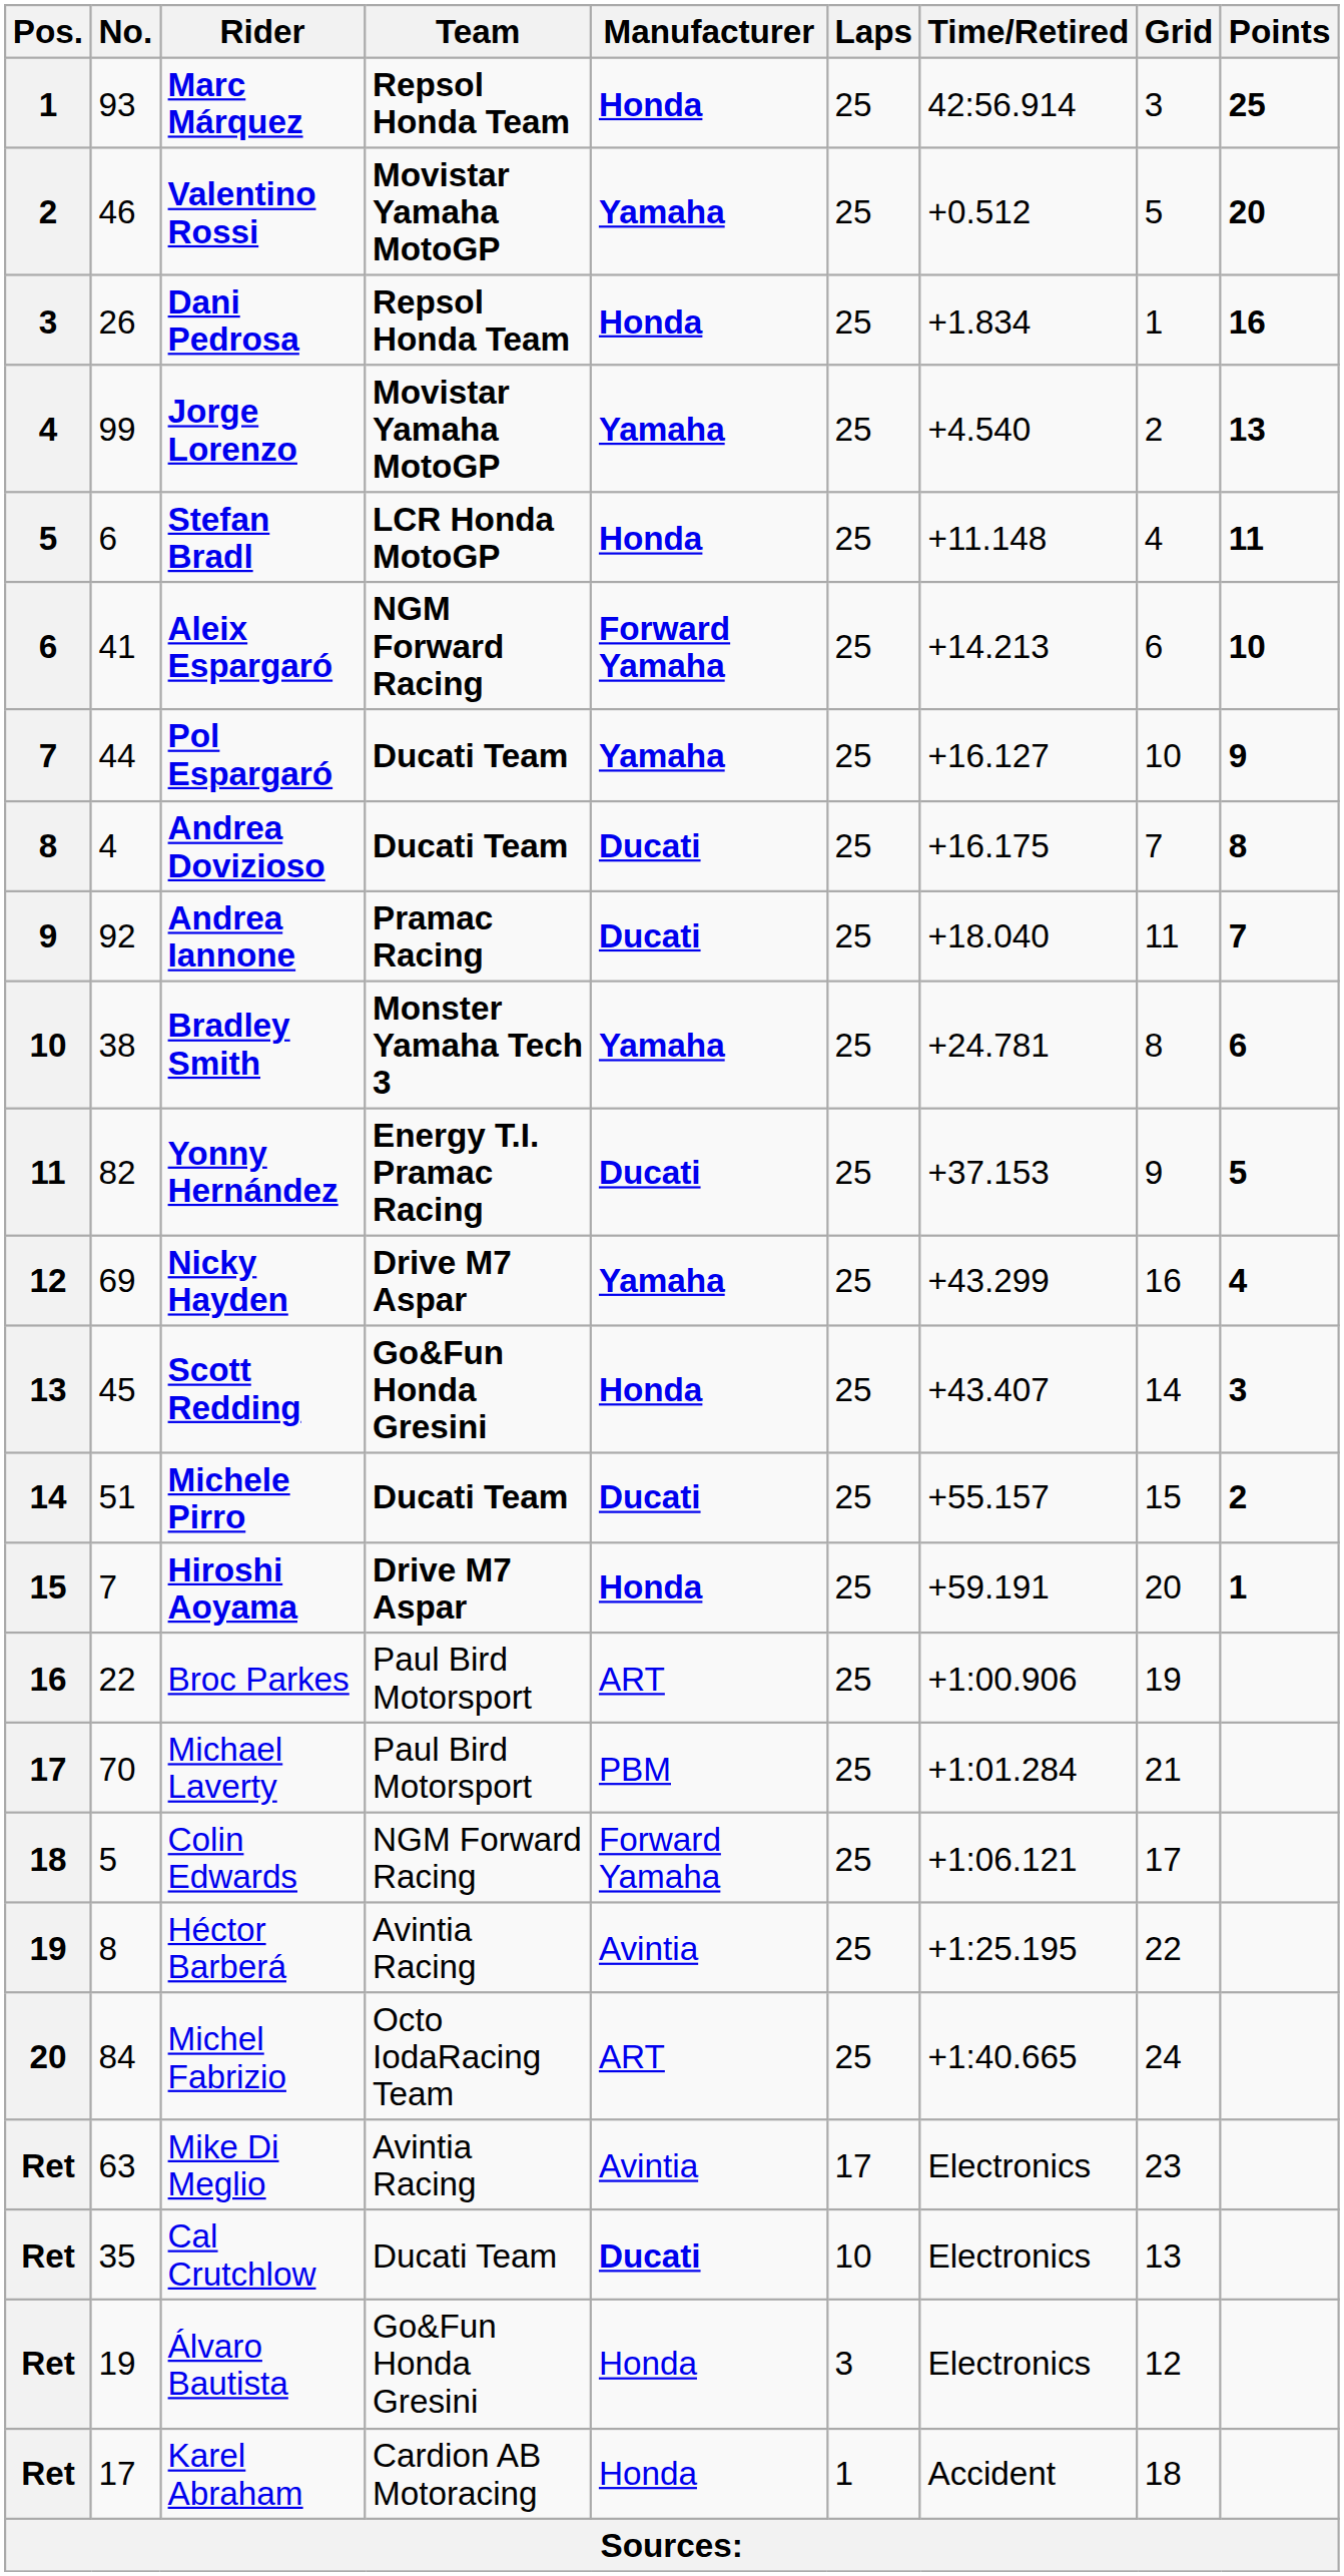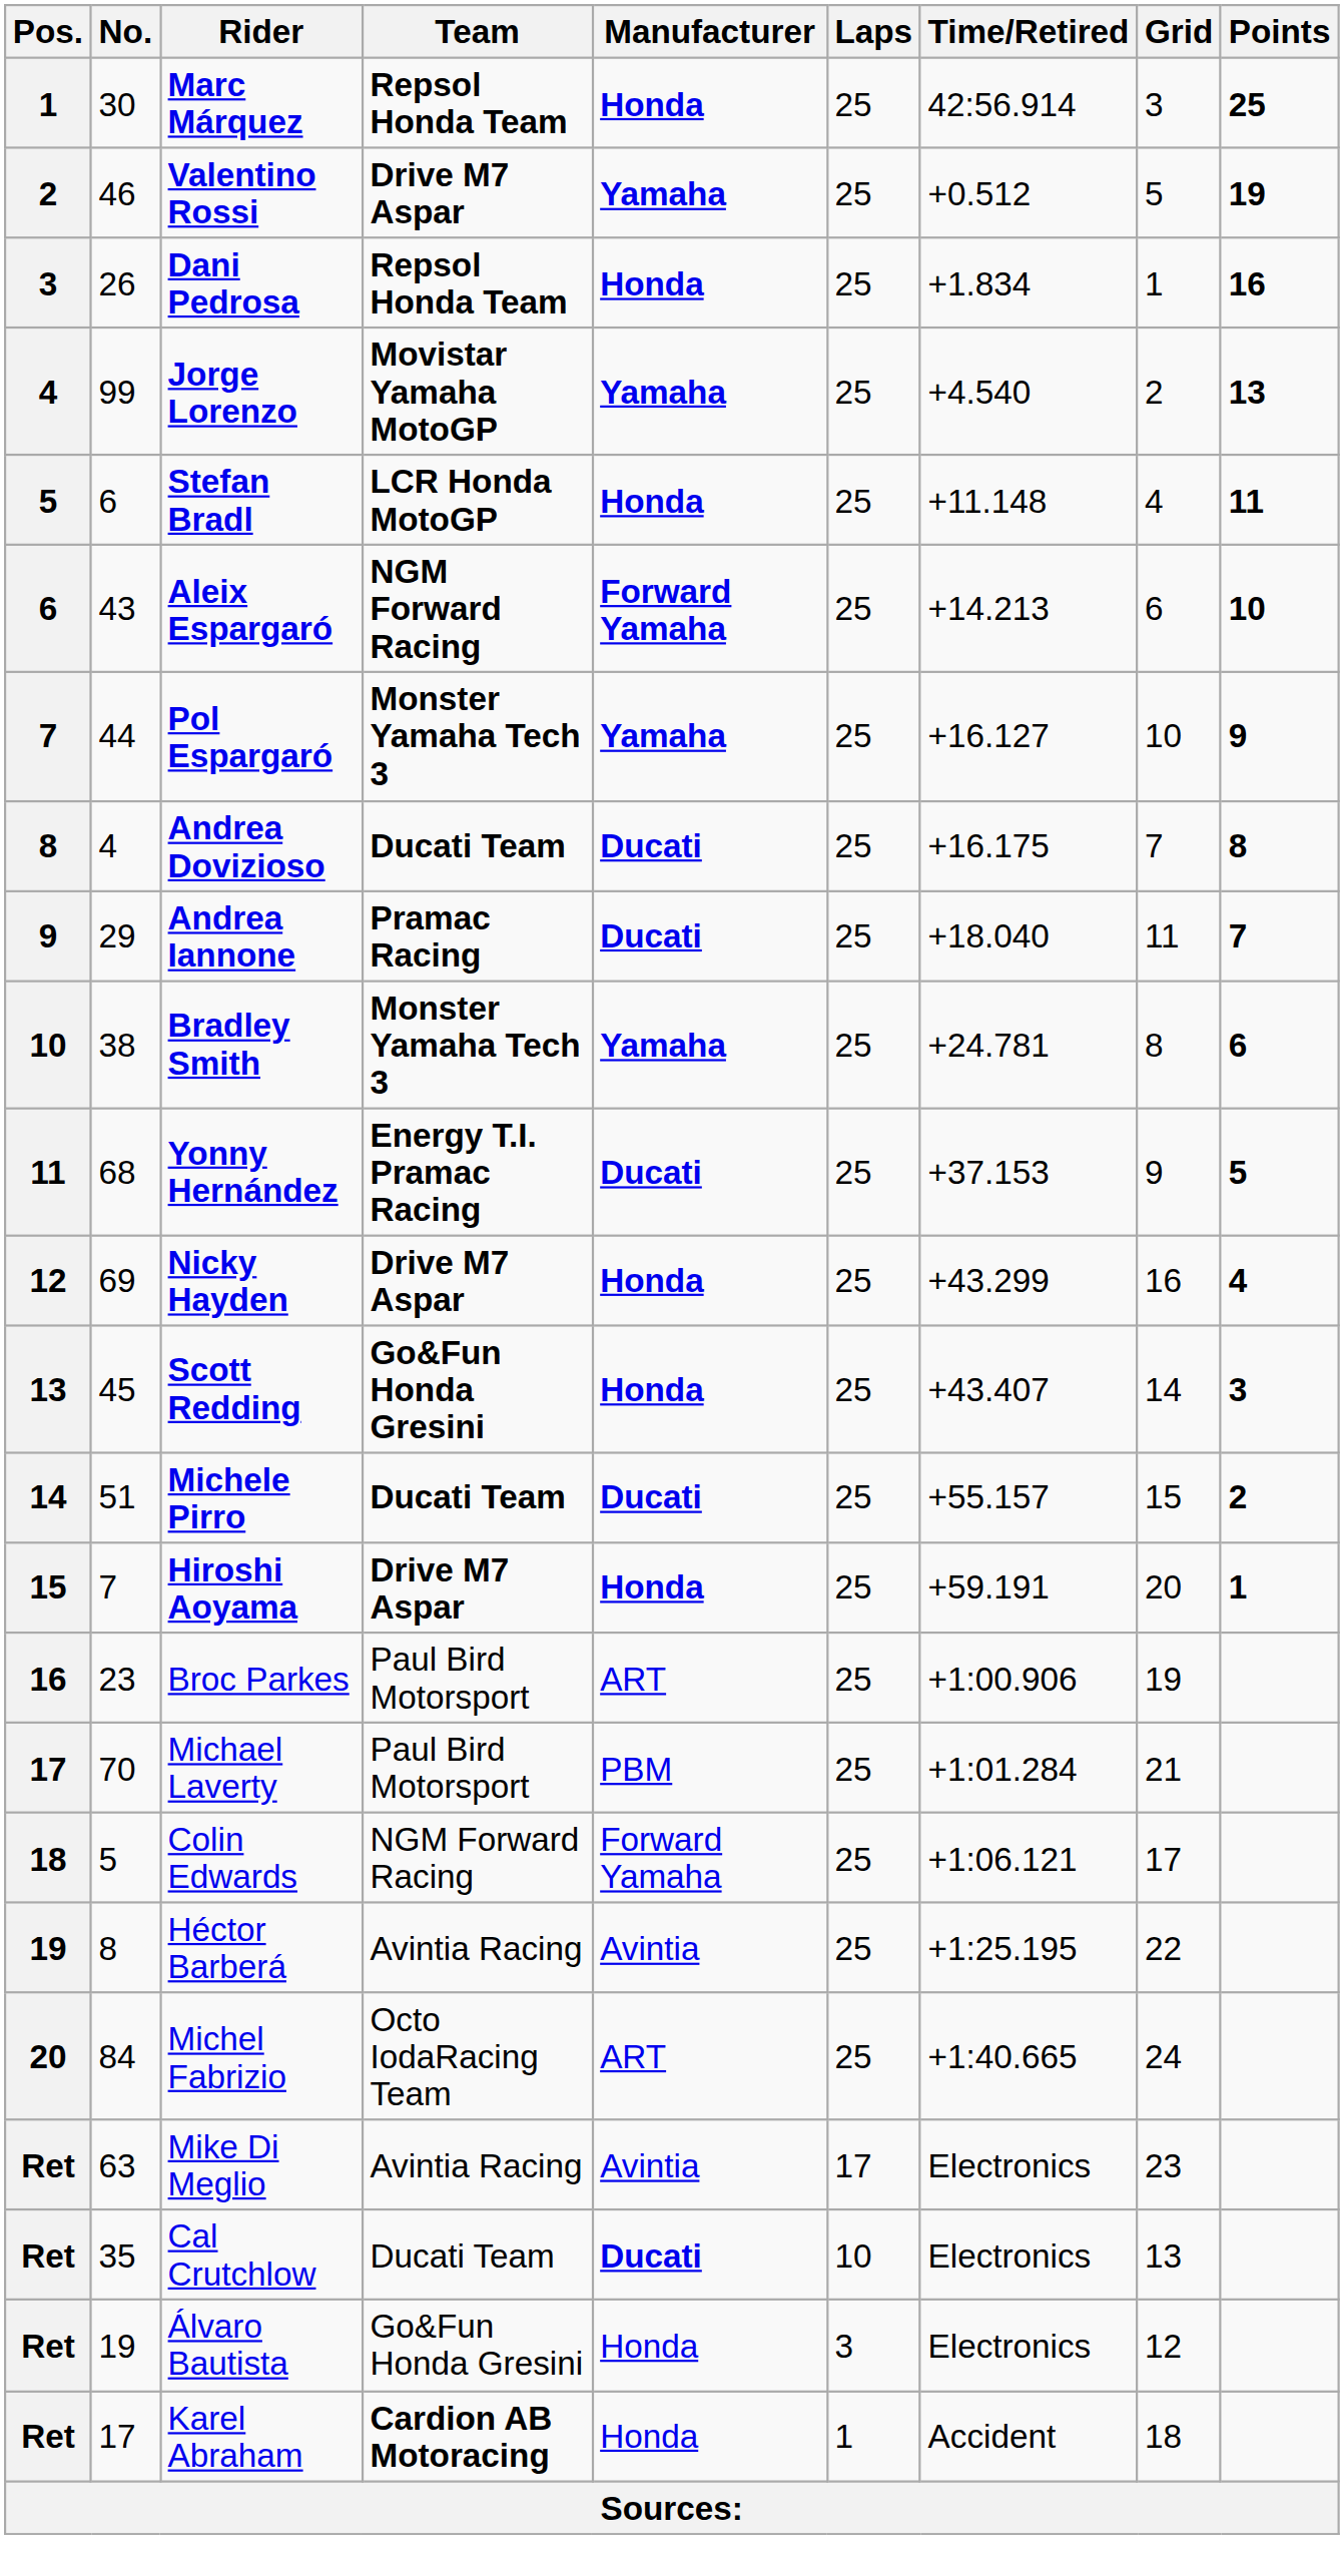Marc Márquez | No.: 93 -> 30
Valentino Rossi | Team: Movistar Yamaha MotoGP -> Drive M7 Aspar
Valentino Rossi | Points: 20 -> 19
Aleix Espargaró | No.: 41 -> 43
Pol Espargaró | Team: Ducati Team -> Monster Yamaha Tech 3
Andrea Iannone | No.: 92 -> 29
Yonny Hernández | No.: 82 -> 68
Nicky Hayden | Manufacturer: Yamaha -> Honda
Broc Parkes | No.: 22 -> 23
Karel Abraham | Team: normal -> bold
